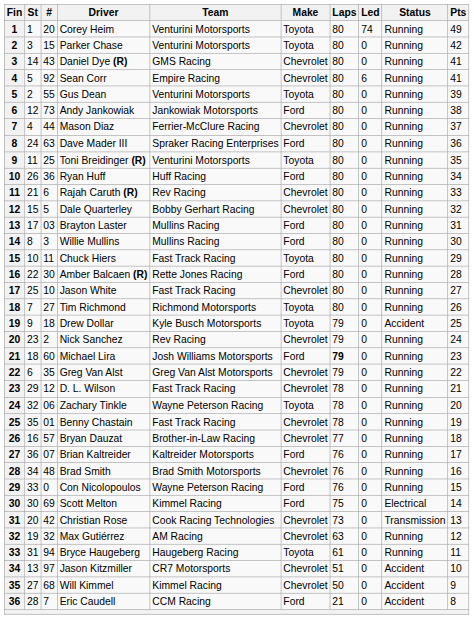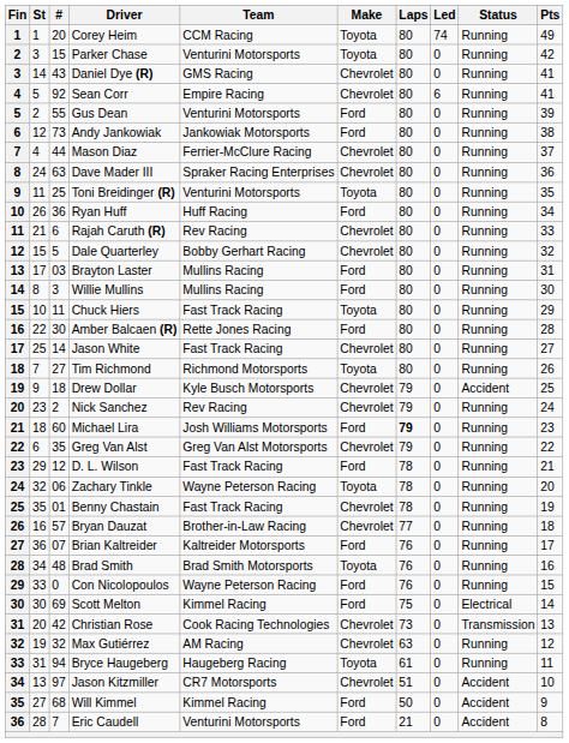Corey Heim | Team: Venturini Motorsports -> CCM Racing
Gus Dean | Make: Toyota -> Ford
Dave Mader III | Make: Ford -> Chevrolet
Jason White | #: 10 -> 14
Drew Dollar | Make: Toyota -> Chevrolet
D. L. Wilson | Make: Chevrolet -> Ford
Brad Smith | Make: Chevrolet -> Toyota
Will Kimmel | Make: Chevrolet -> Ford
Eric Caudell | Team: CCM Racing -> Venturini Motorsports
